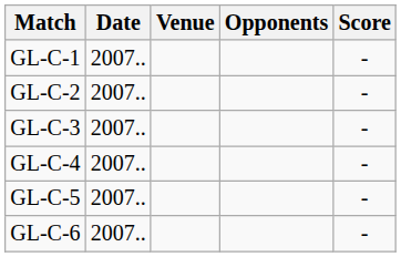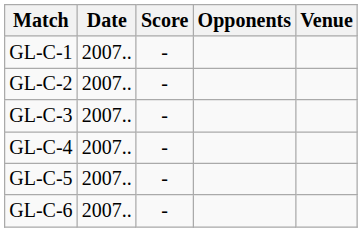columns swapped: Venue <-> Score
